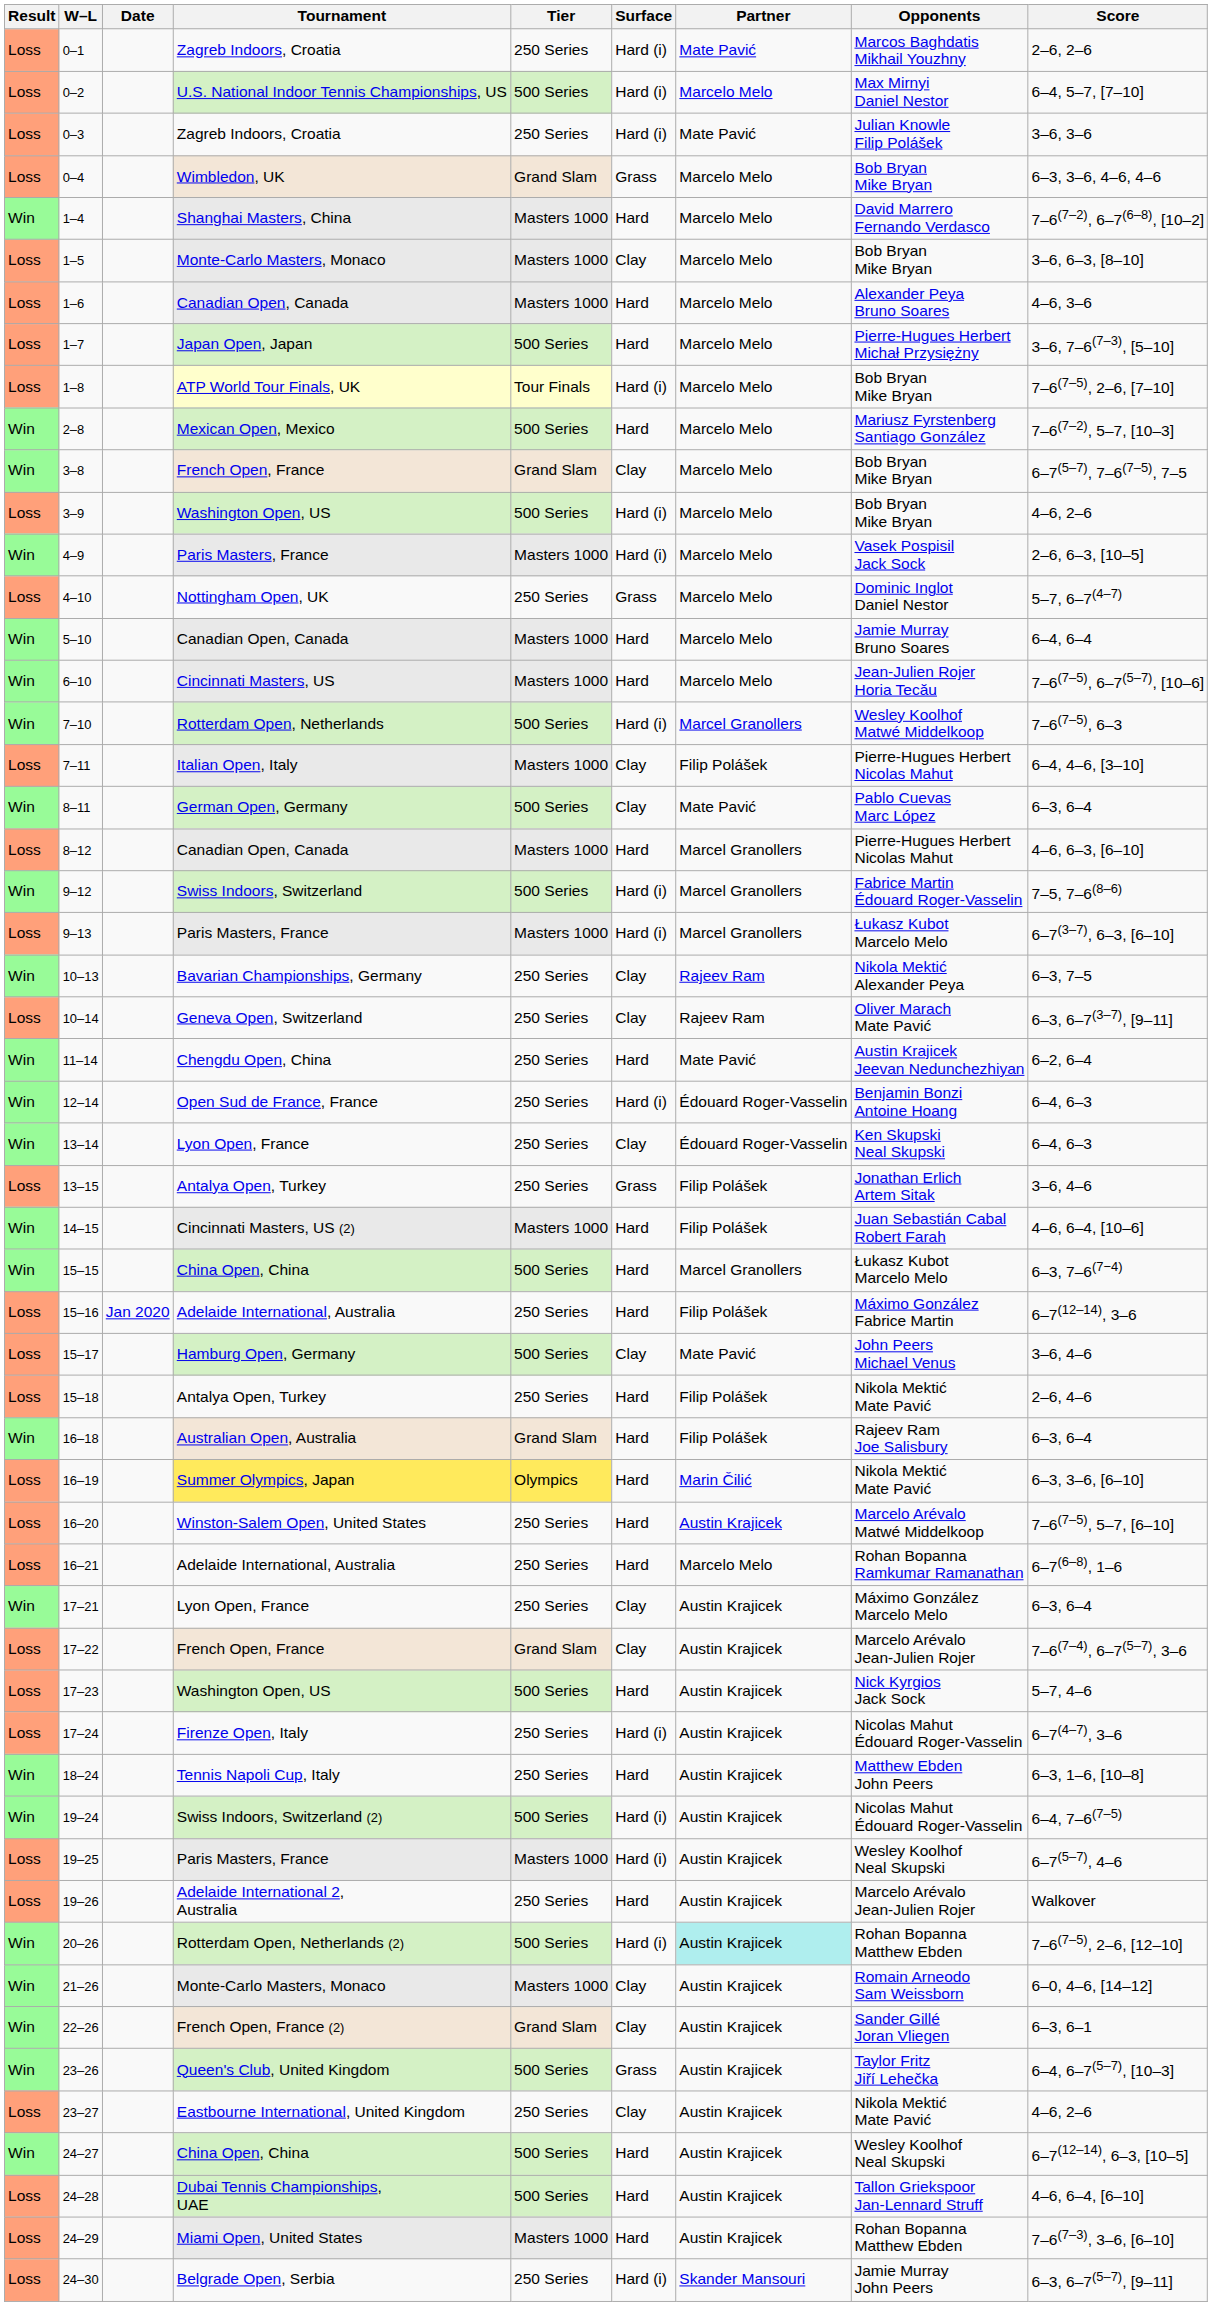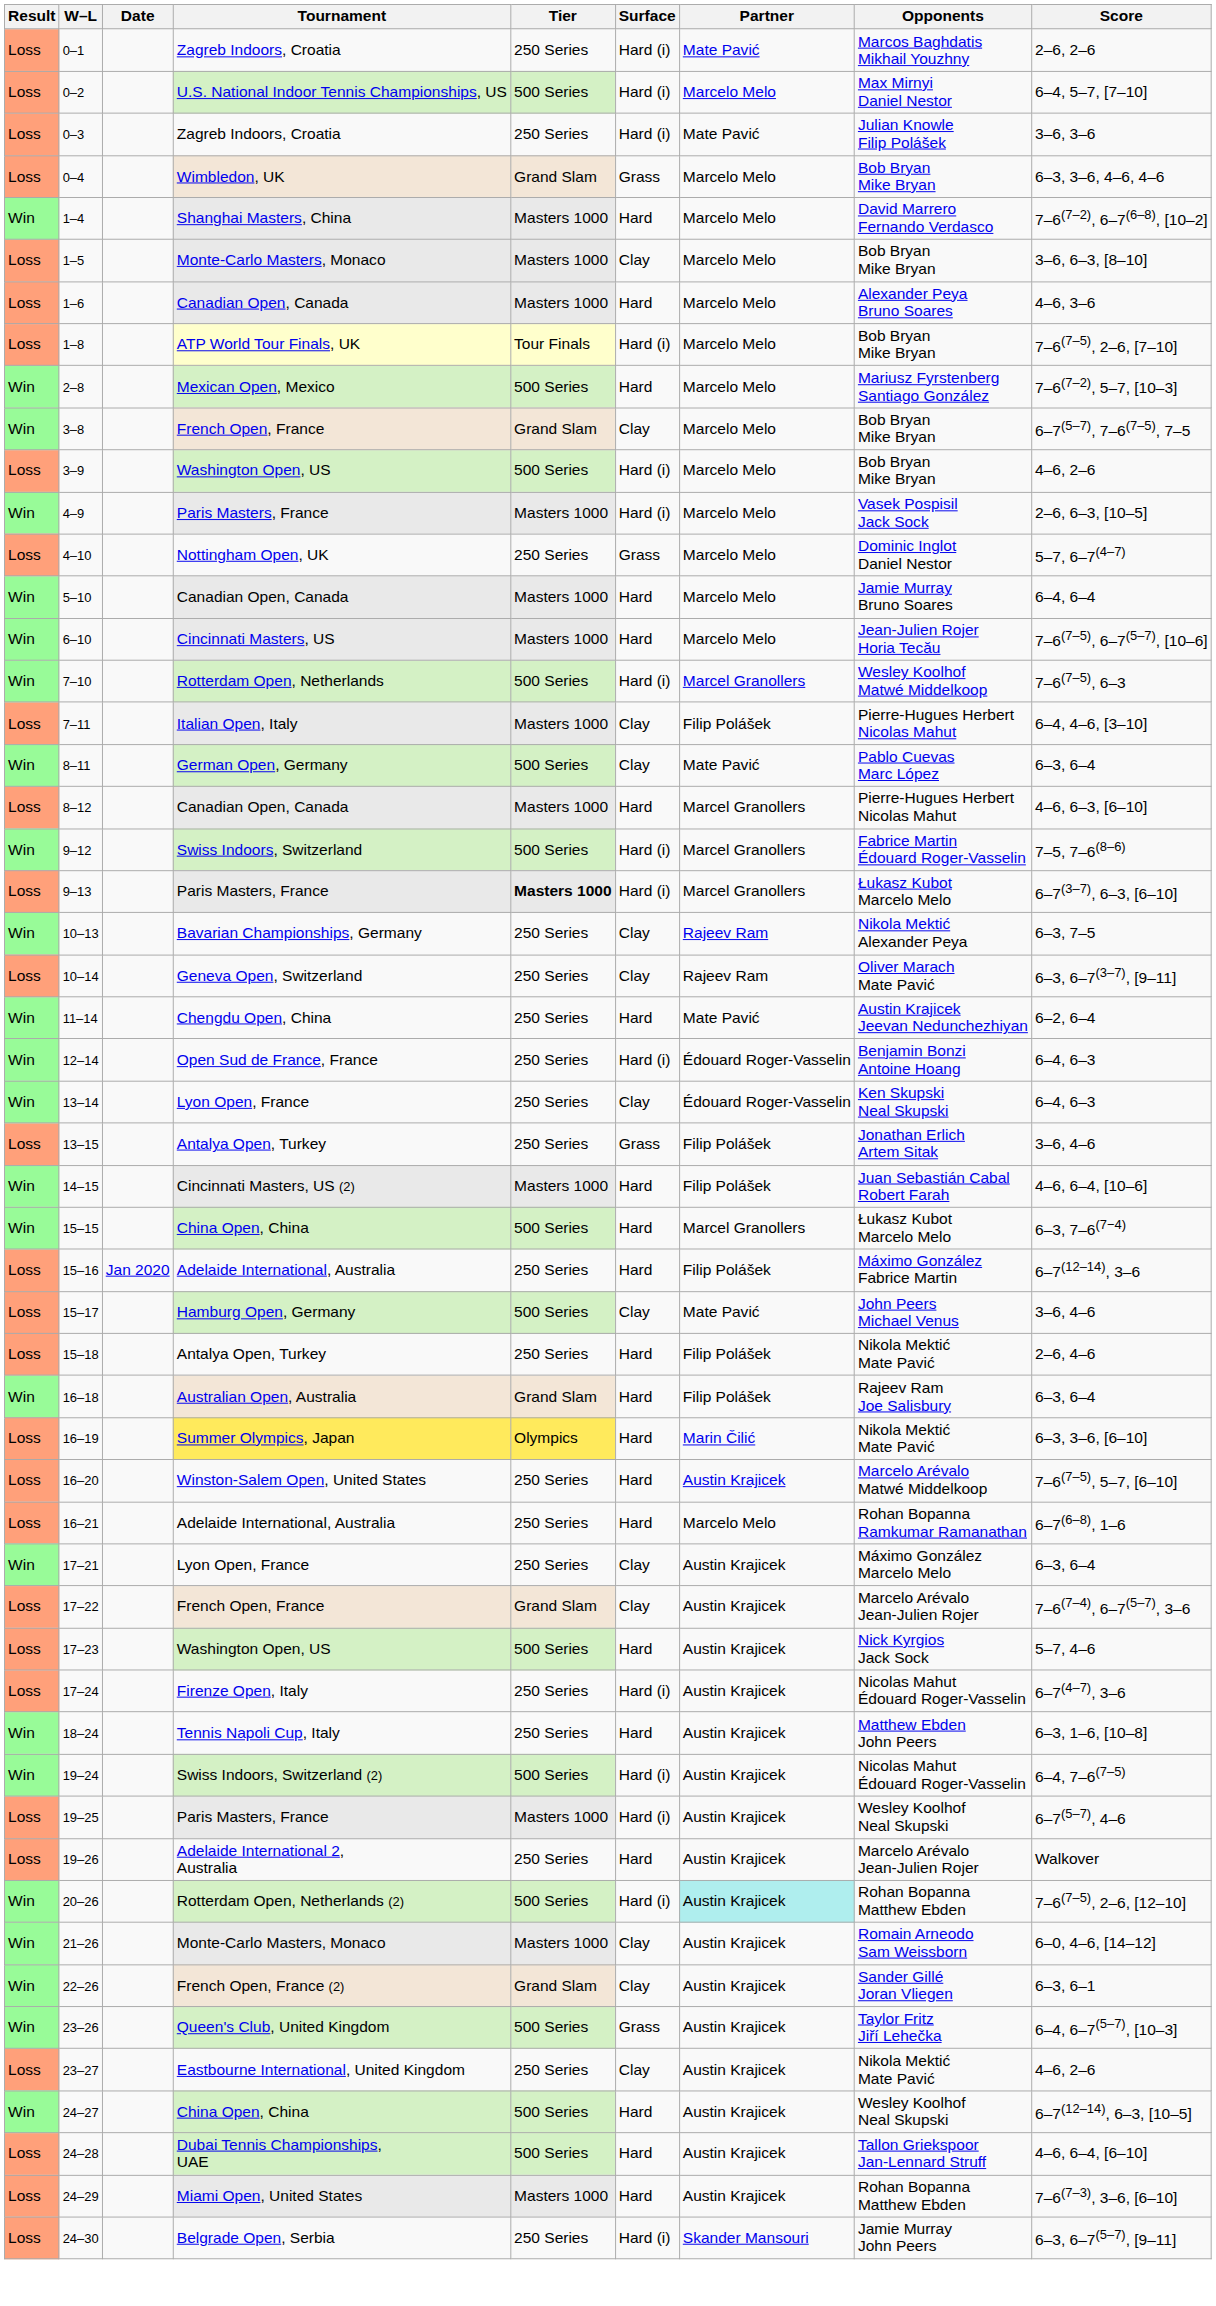- row: Loss | 1–7 | Japan Open, Japan | 500 Series | Hard | Marcelo Melo | Pierre-Hugues Herbert Michał Przysiężny | 3–6, 7–6(7–3), [5–10]
9–13 | Tier: normal -> bold
